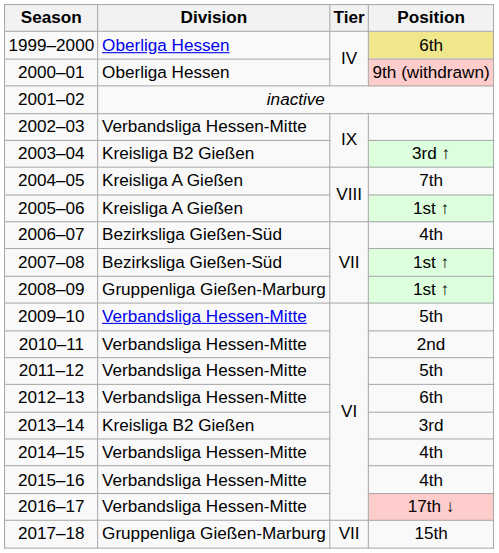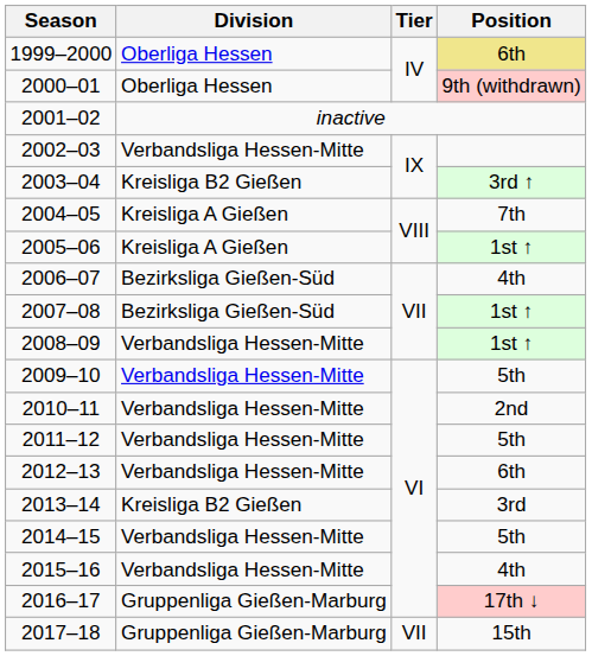2008–09 | Division: Gruppenliga Gießen-Marburg -> Verbandsliga Hessen-Mitte
2014–15 | Position: 4th -> 5th
2016–17 | Division: Verbandsliga Hessen-Mitte -> Gruppenliga Gießen-Marburg
